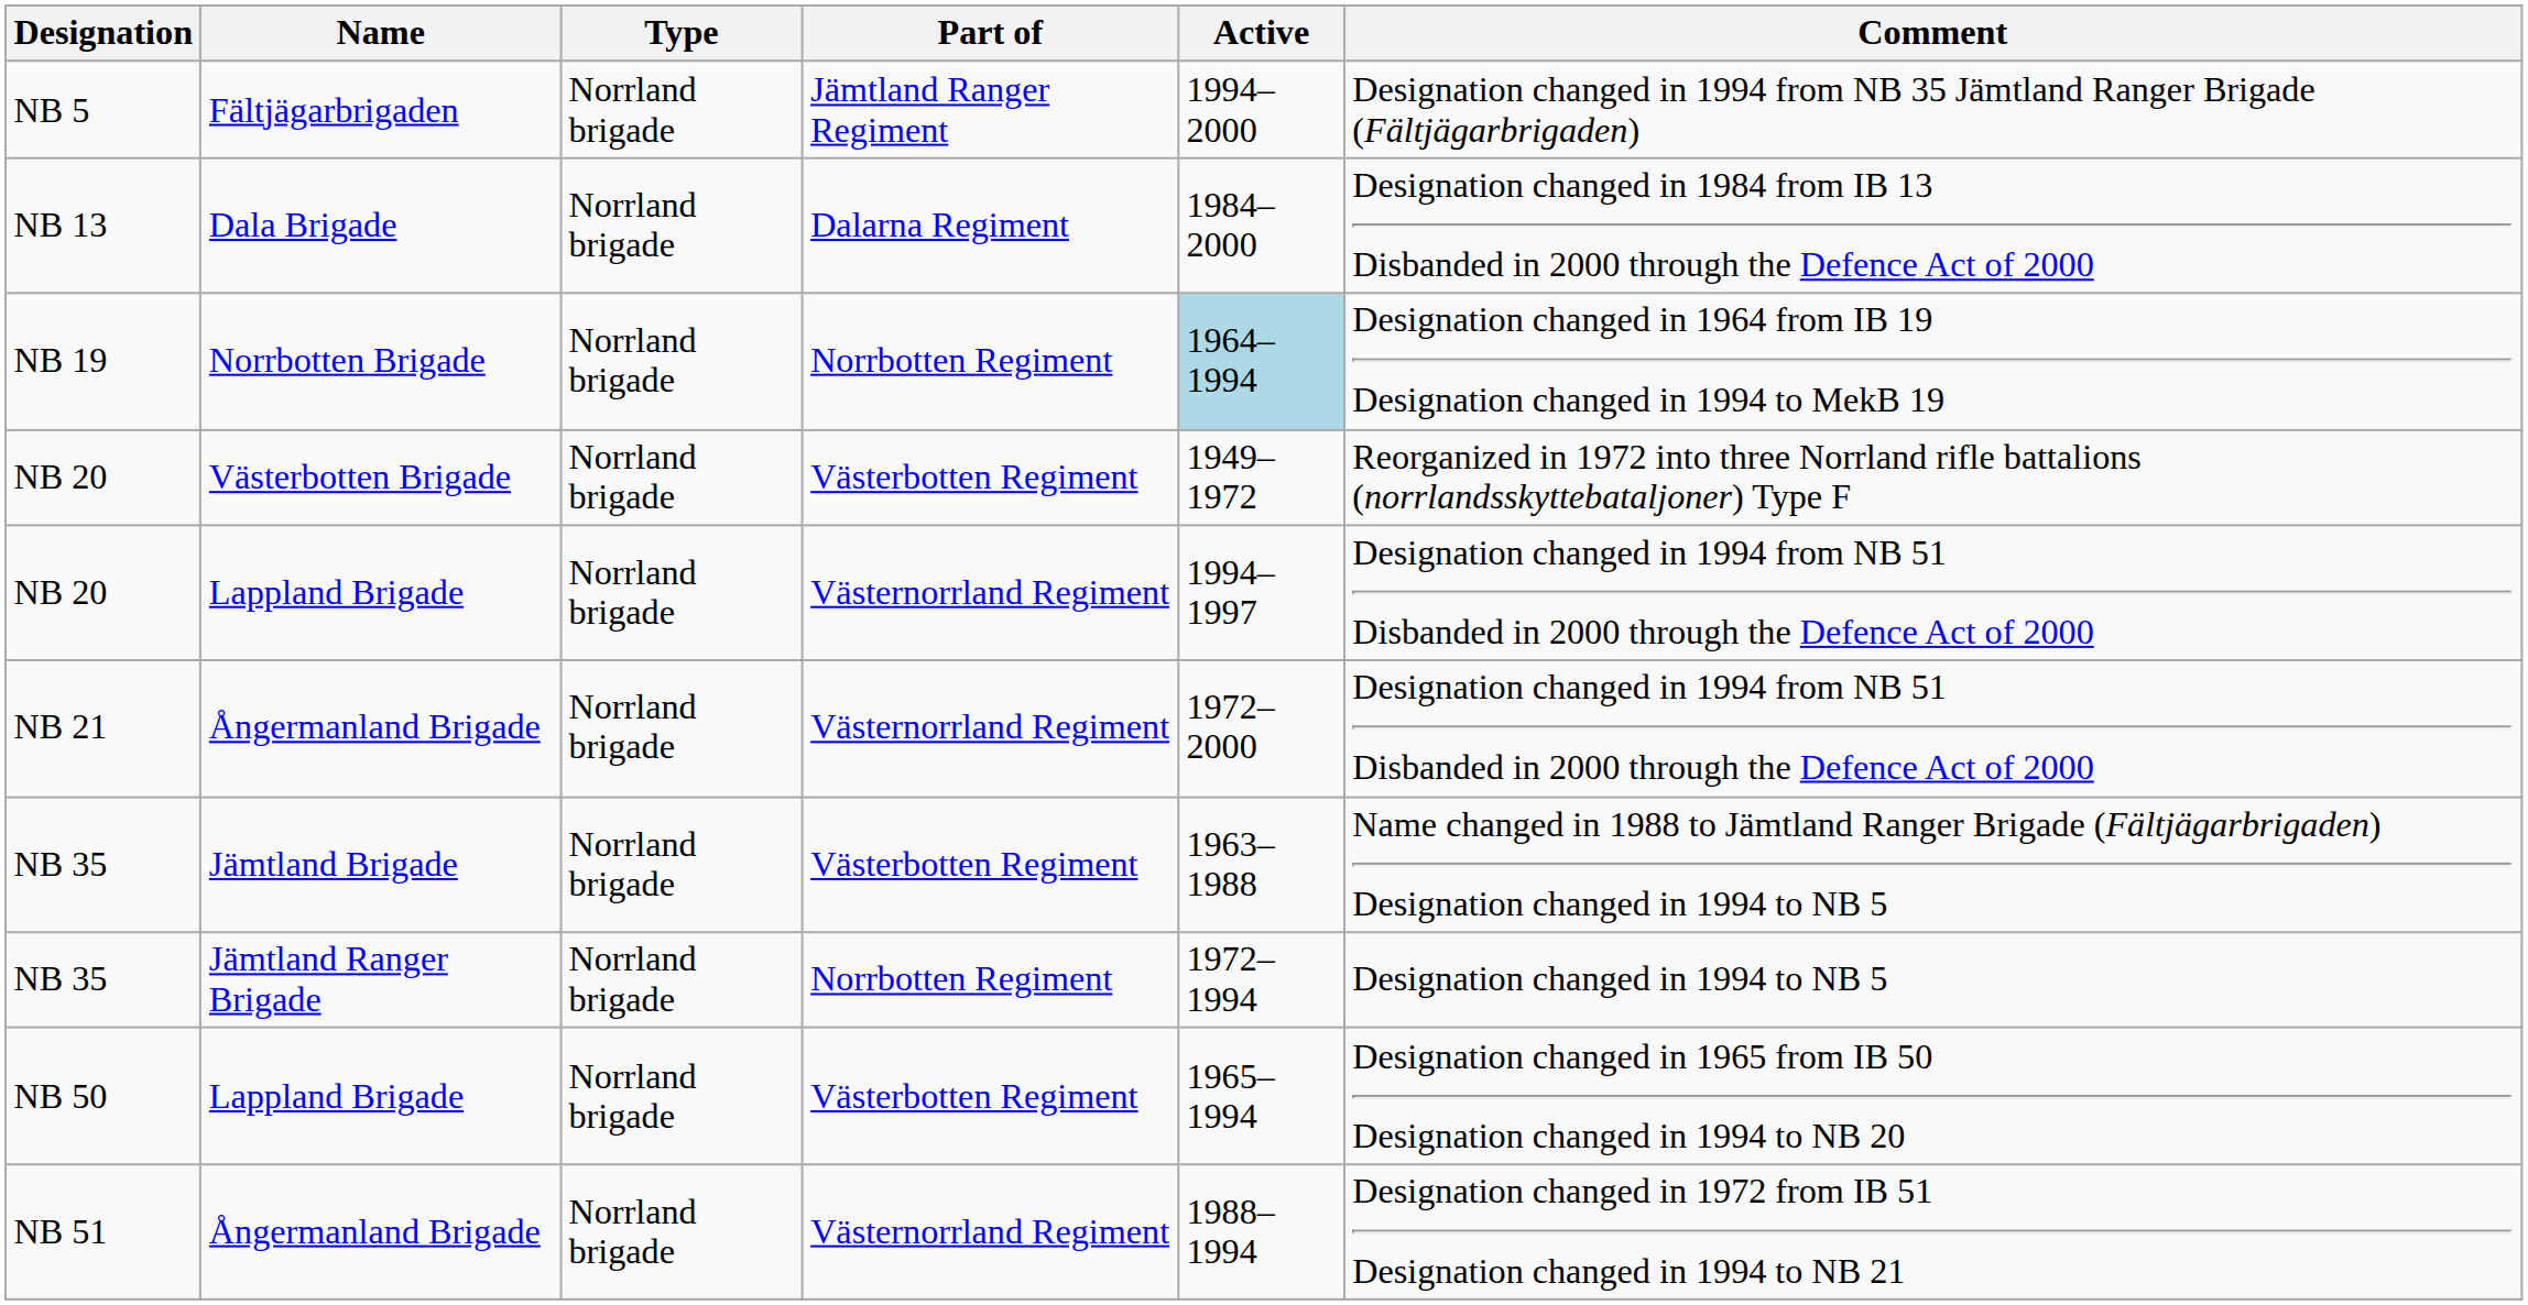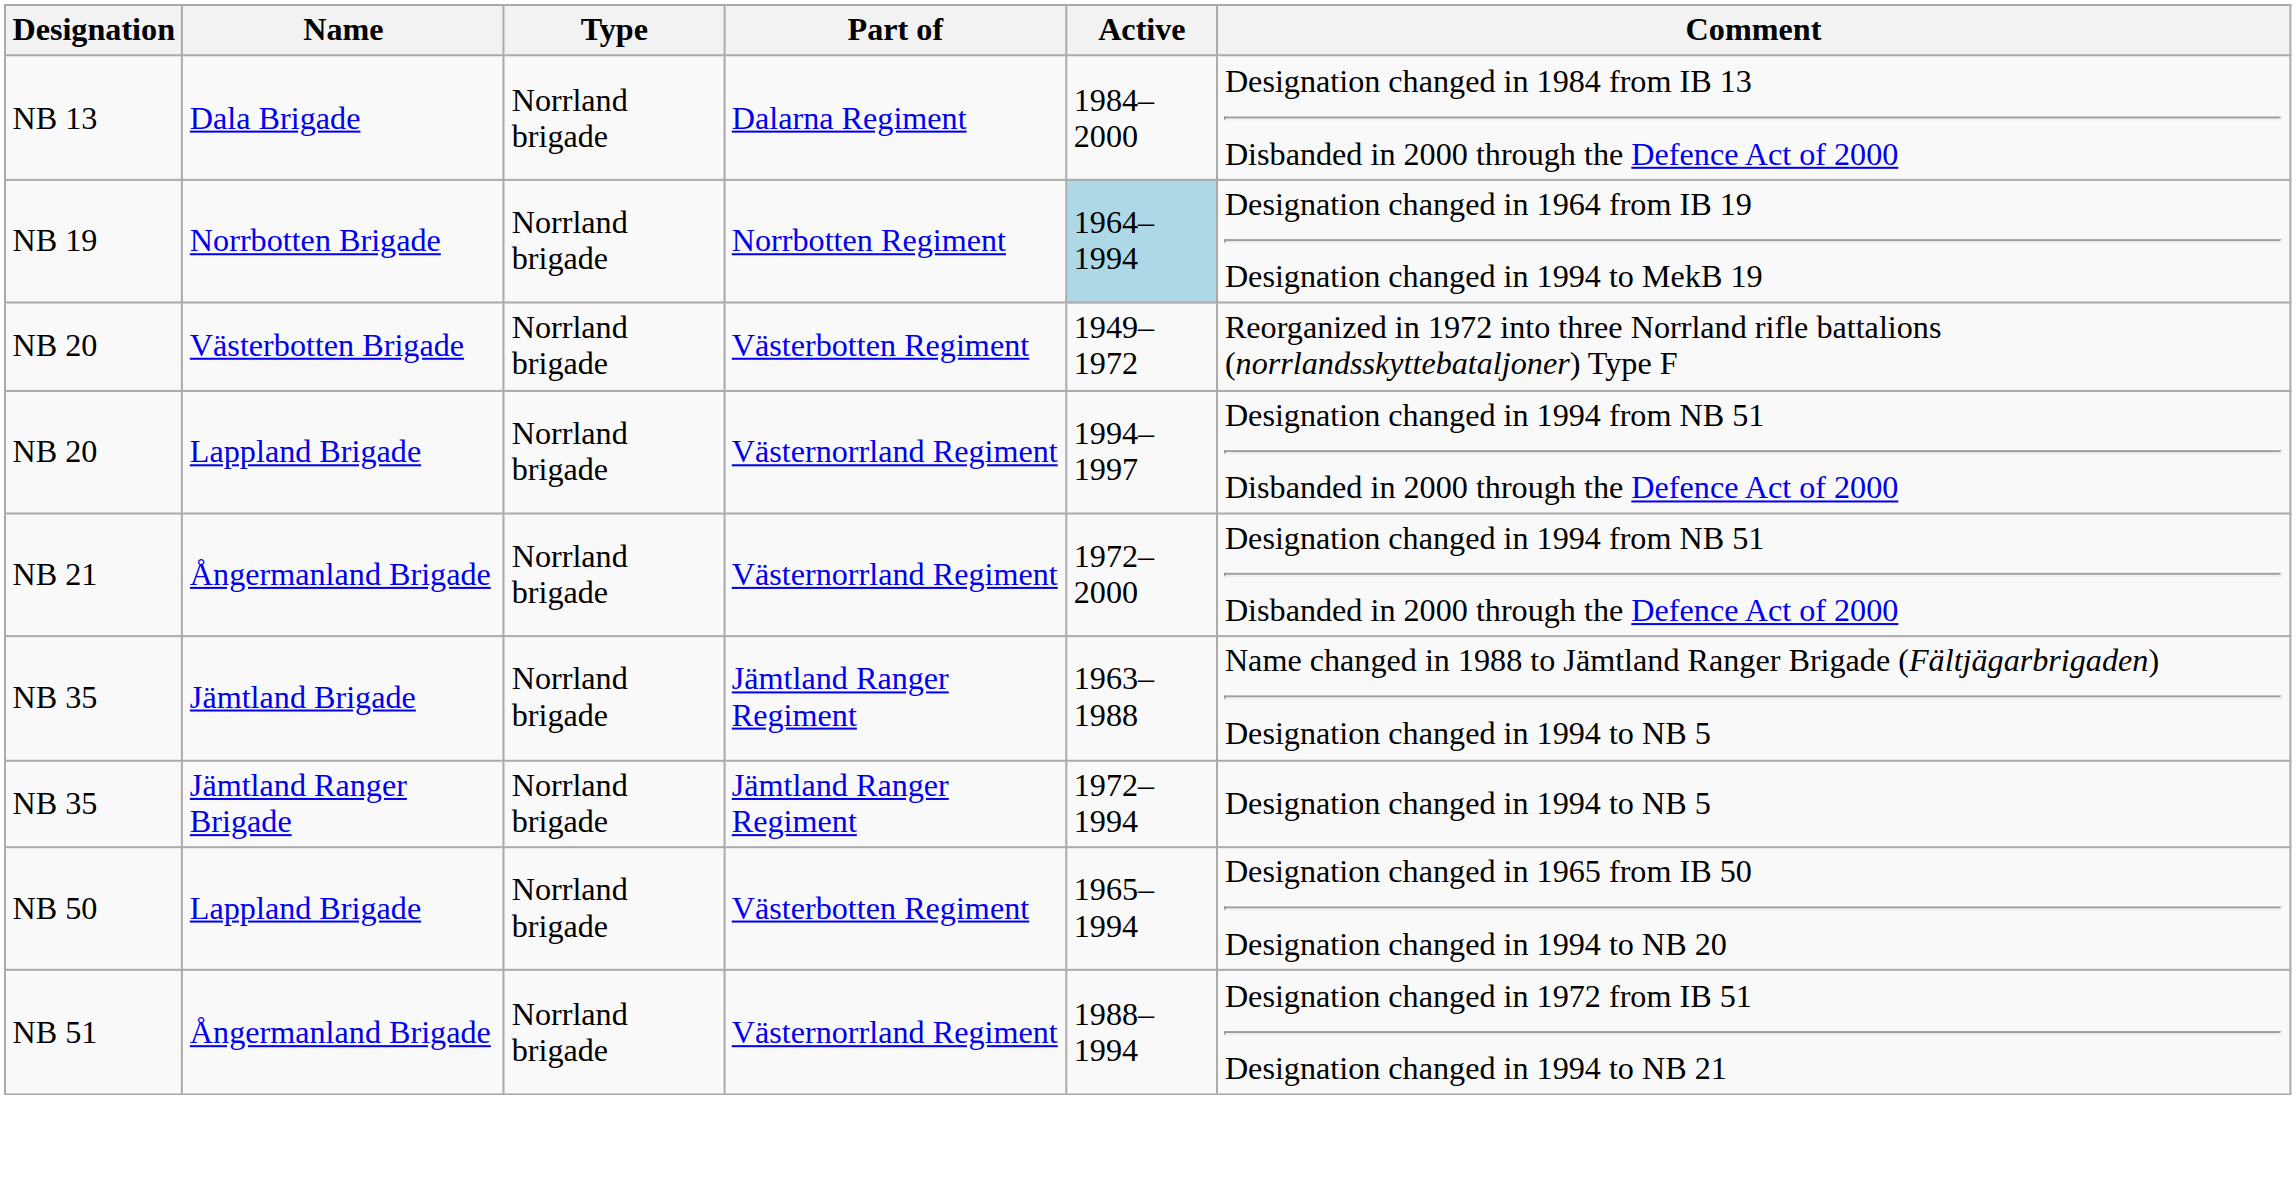- row: NB 5 | Fältjägarbrigaden | Norrland brigade | Jämtland Ranger Regiment | 1994–2000 | Designation changed in 1994 from NB 35 Jämtland Ranger Brigade (Fältjägarbrigaden)
NB 35 / Jämtland Brigade | Part of: Västerbotten Regiment -> Jämtland Ranger Regiment
NB 35 / Jämtland Ranger Brigade | Part of: Norrbotten Regiment -> Jämtland Ranger Regiment
